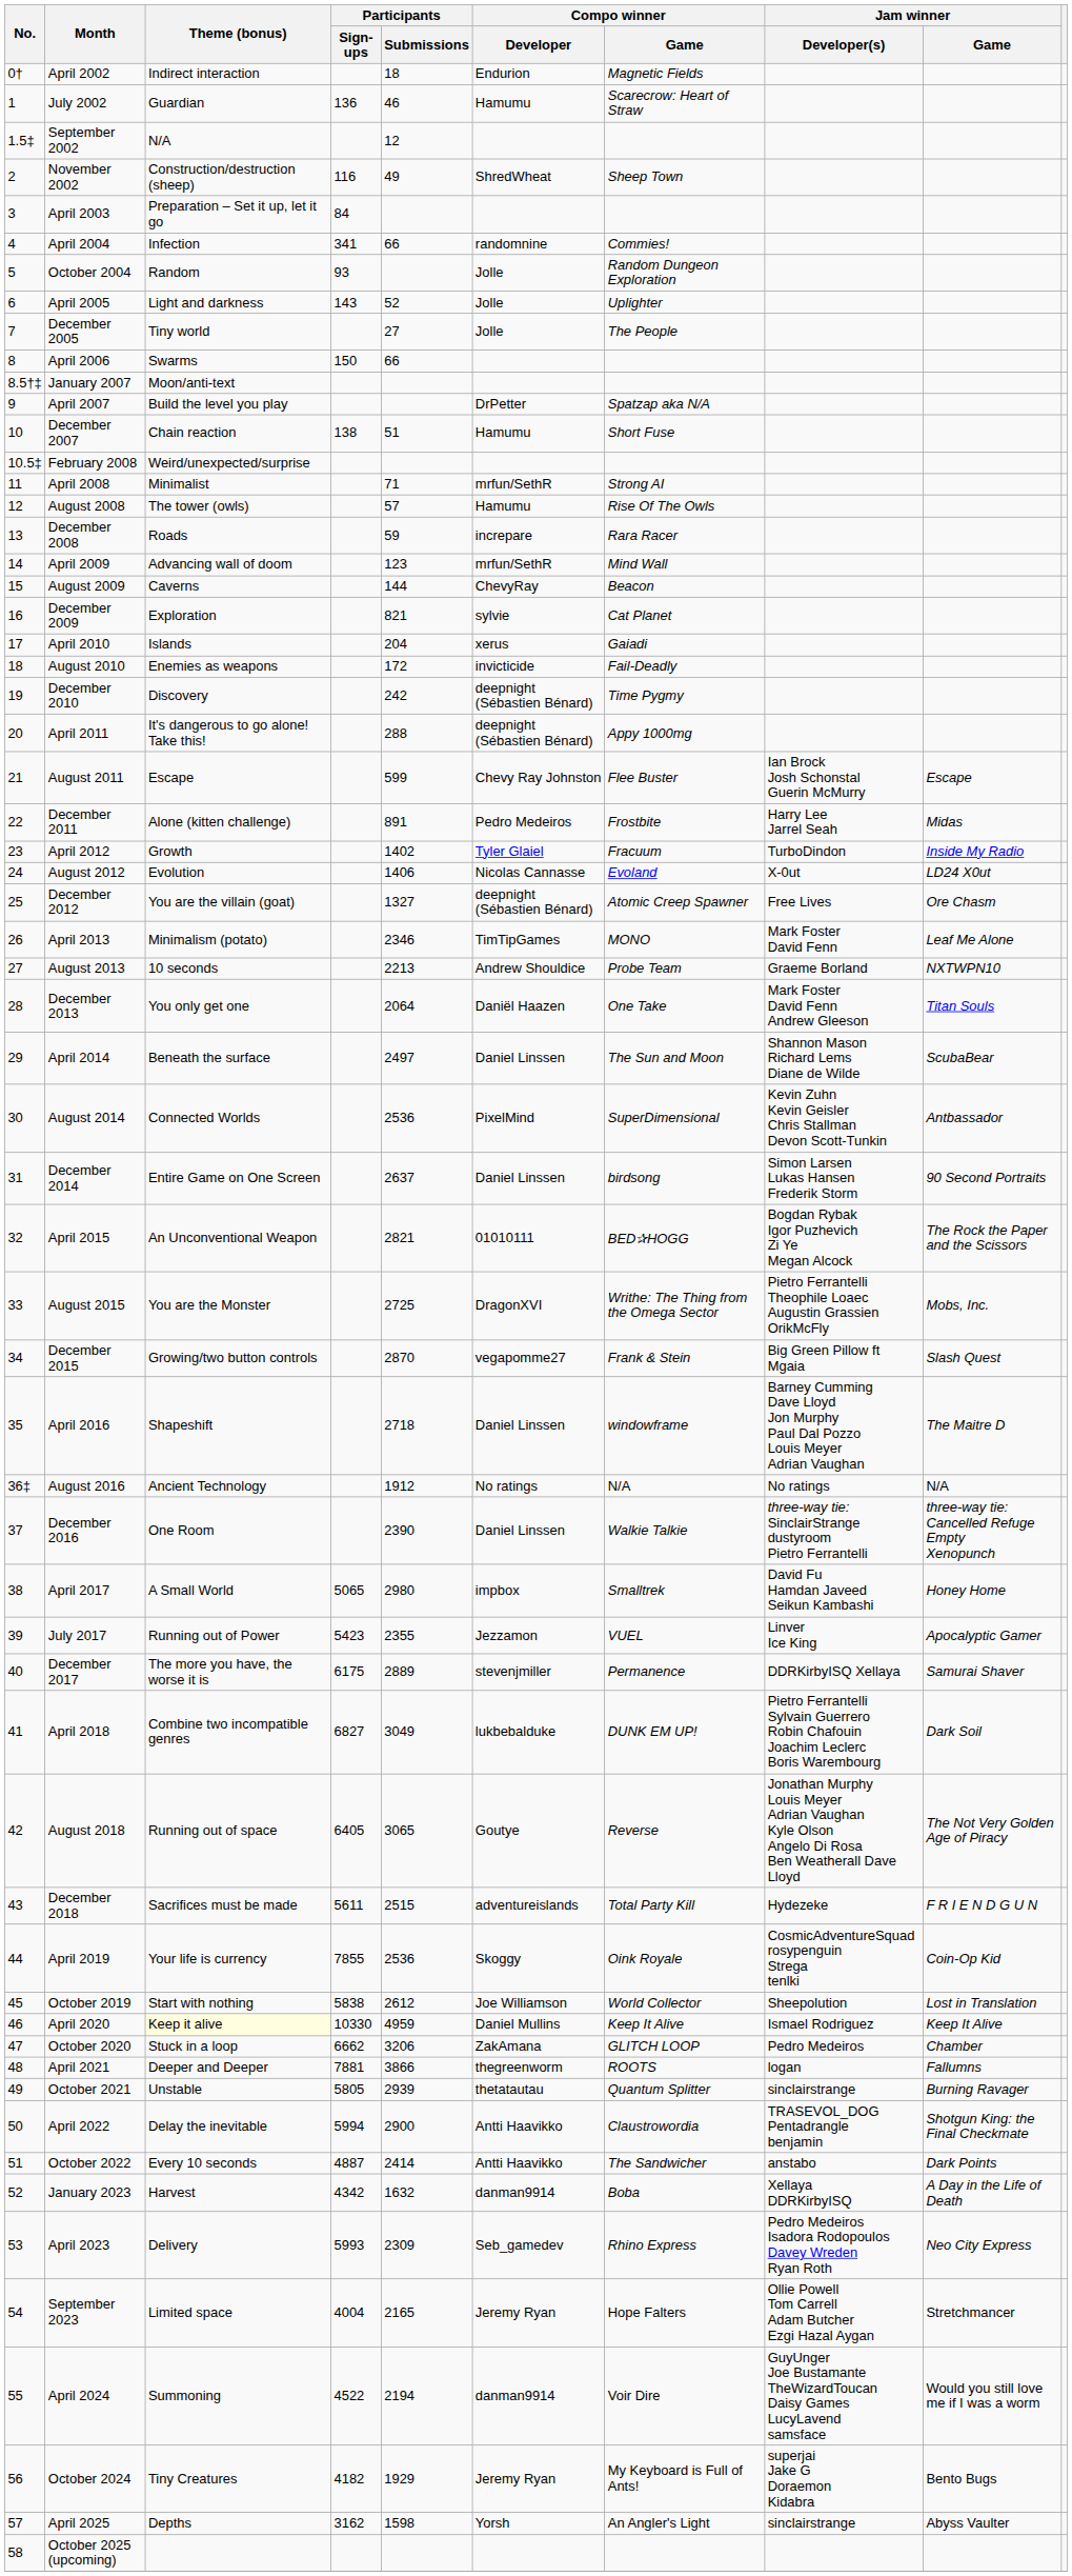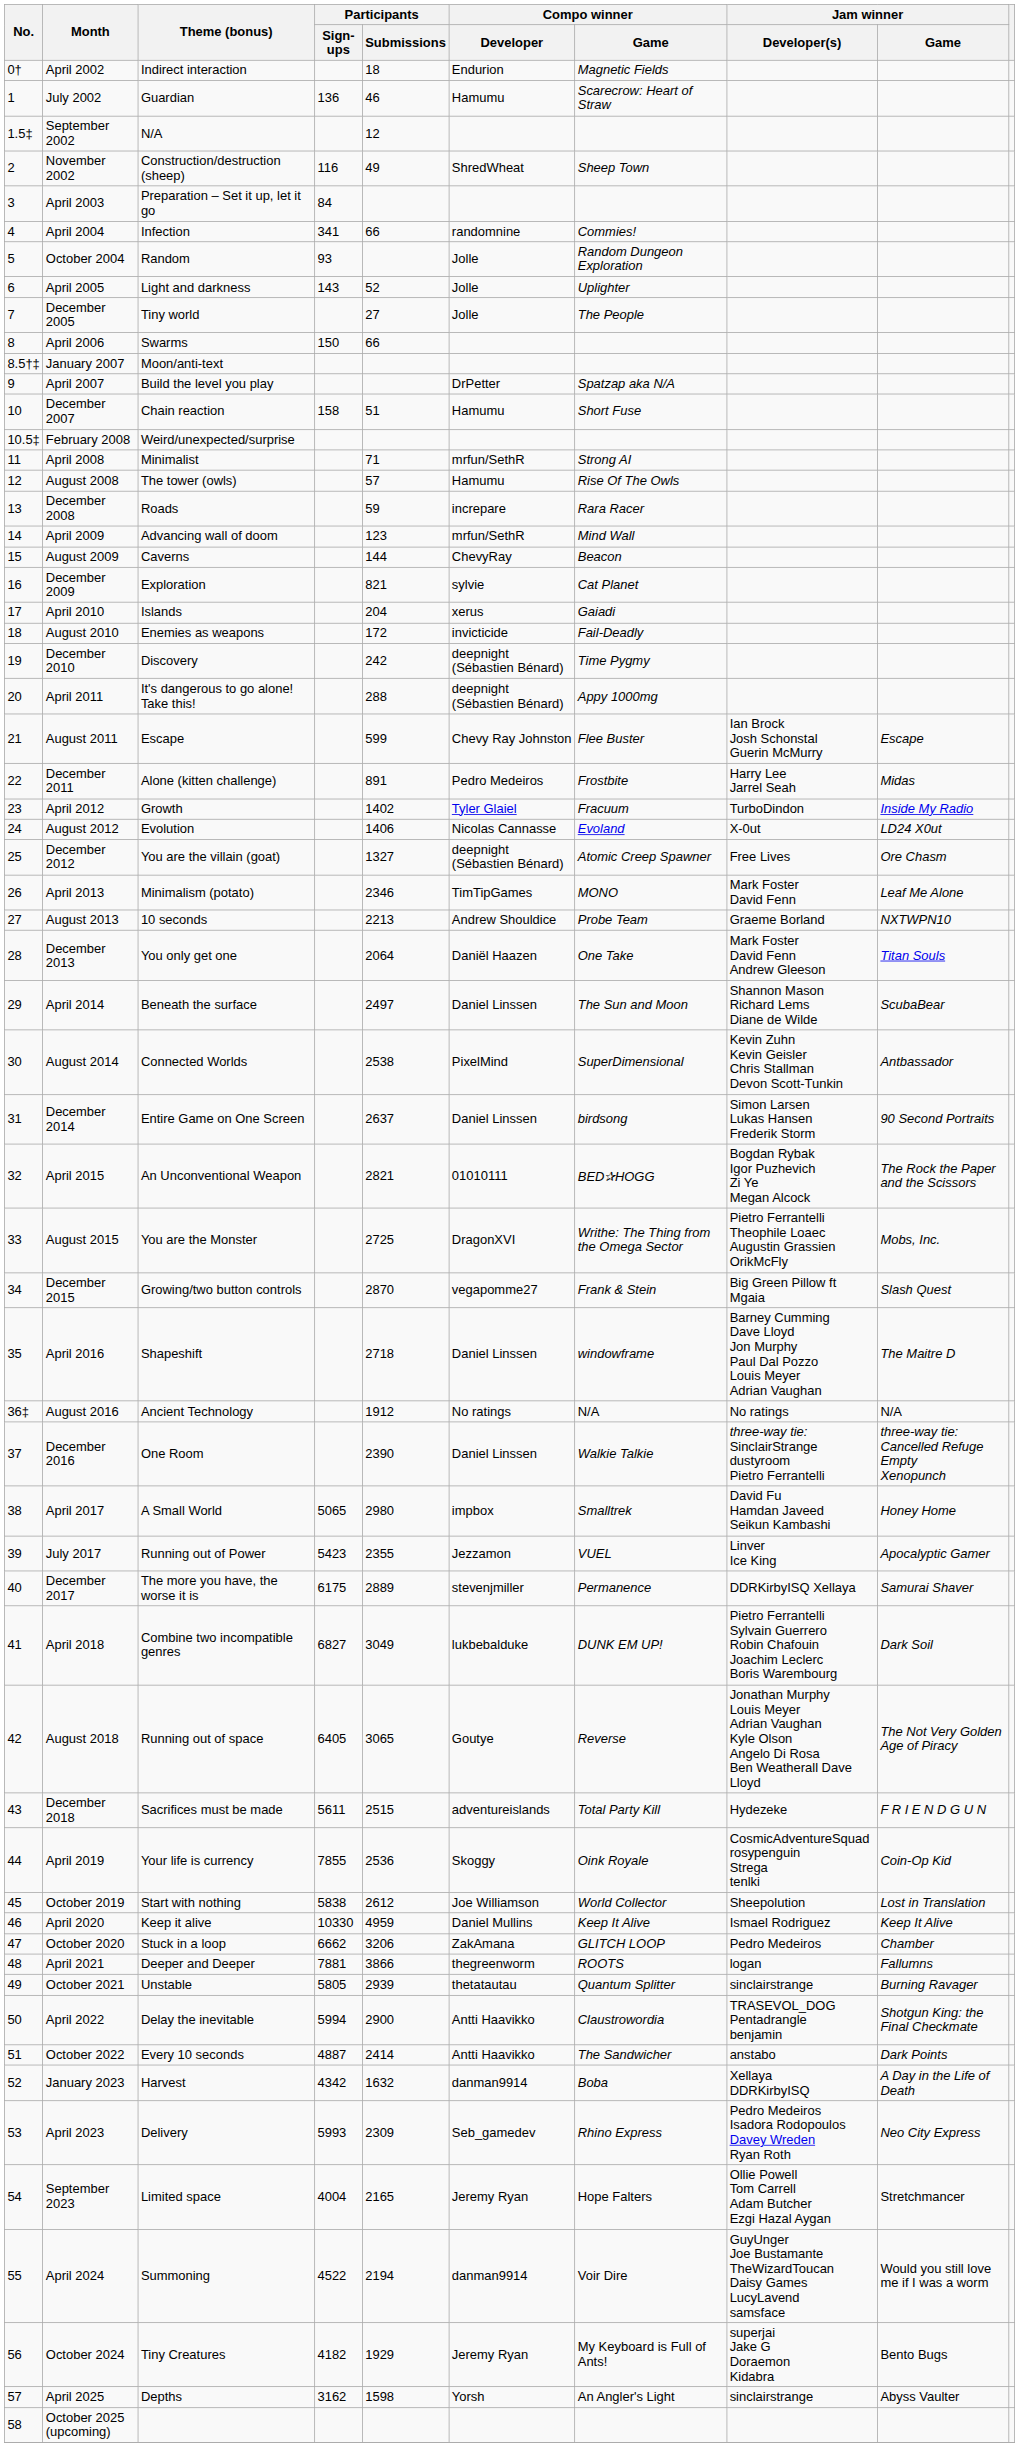December 2007 | Participants / Sign-ups: 138 -> 158
August 2014 | Participants / Submissions: 2536 -> 2538
April 2020 | Theme (bonus): lightyellow background -> no background
